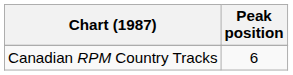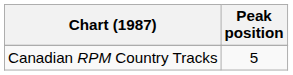Canadian RPM Country Tracks | Peak position: 6 -> 5
